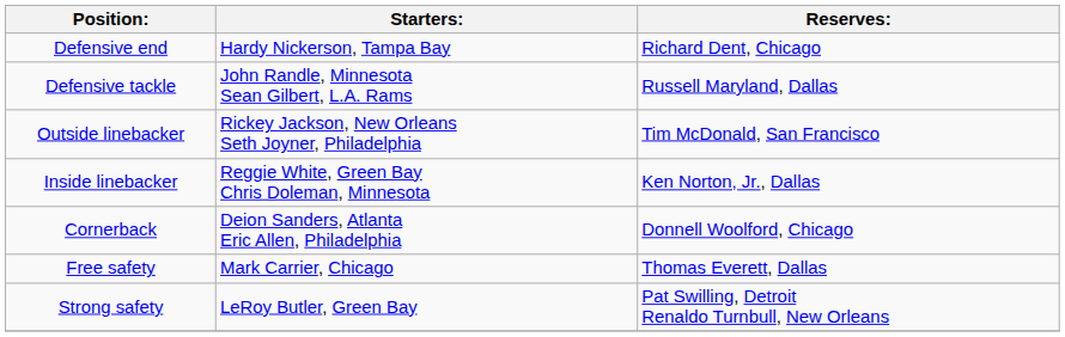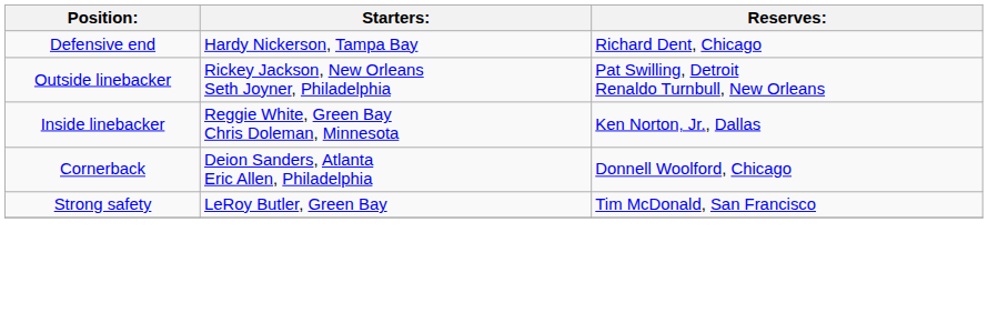- row: Defensive tackle | John Randle, Minnesota Sean Gilbert, L.A. Rams | Russell Maryland, Dallas
Outside linebacker | Reserves:: Tim McDonald, San Francisco -> Pat Swilling, Detroit Renaldo Turnbull, New Orleans
- row: Free safety | Mark Carrier, Chicago | Thomas Everett, Dallas
Strong safety | Reserves:: Pat Swilling, Detroit Renaldo Turnbull, New Orleans -> Tim McDonald, San Francisco
